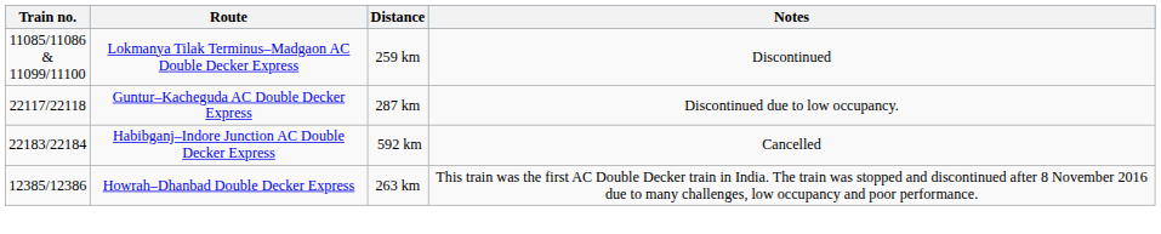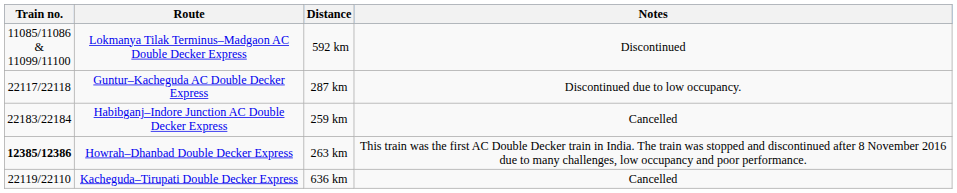Lokmanya Tilak Terminus–Madgaon AC Double Decker Express | Distance: 259 km -> 592 km
Habibganj–Indore Junction AC Double Decker Express | Distance: 592 km -> 259 km
Howrah–Dhanbad Double Decker Express | Train no.: normal -> bold
+ row: 22119/22110 | Kacheguda–Tirupati Double Decker Express | 636 km | Cancelled
